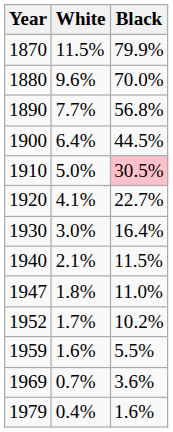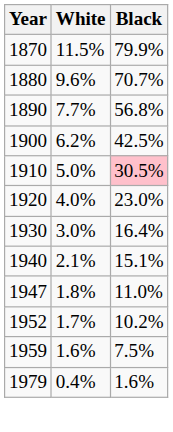1880 | Black: 70.0% -> 70.7%
1900 | White: 6.4% -> 6.2%
1900 | Black: 44.5% -> 42.5%
1920 | White: 4.1% -> 4.0%
1920 | Black: 22.7% -> 23.0%
1940 | Black: 11.5% -> 15.1%
1959 | Black: 5.5% -> 7.5%
- row: 1969 | 0.7% | 3.6%
